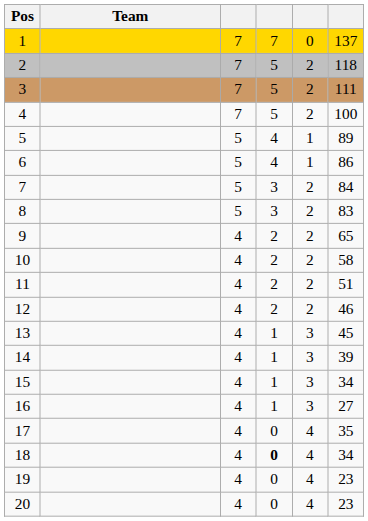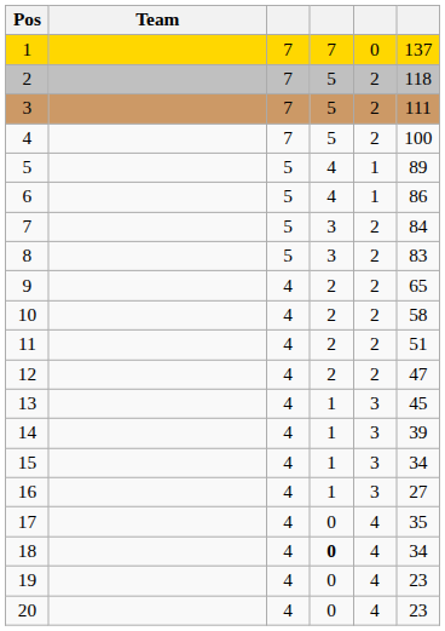12 | column 6: 46 -> 47
